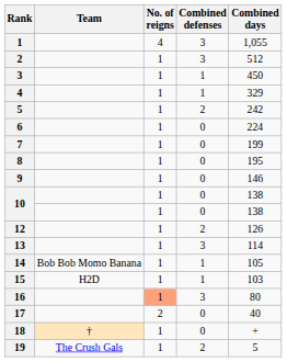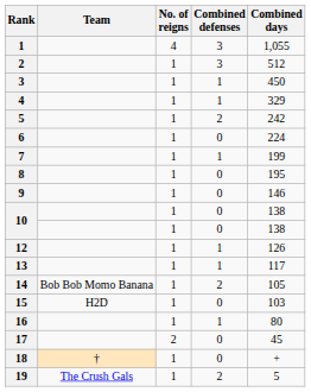7 | Combined defenses: 0 -> 1
12 | Combined defenses: 2 -> 1
13 | Combined defenses: 3 -> 1
13 | Combined days: 114 -> 117
14 | Combined defenses: 1 -> 2
15 | Combined defenses: 1 -> 0
16 | No. of reigns: lightsalmon background -> no background
16 | Combined defenses: 3 -> 1
17 | Combined days: 40 -> 45
